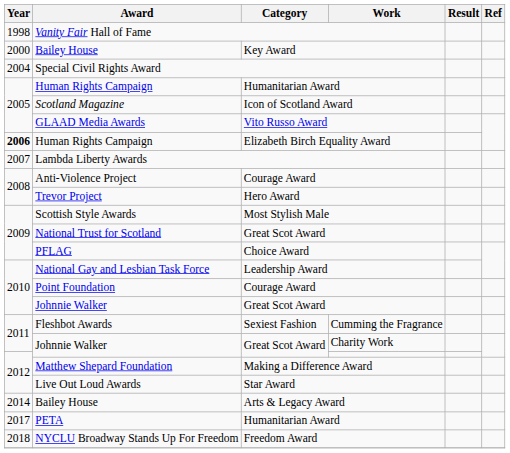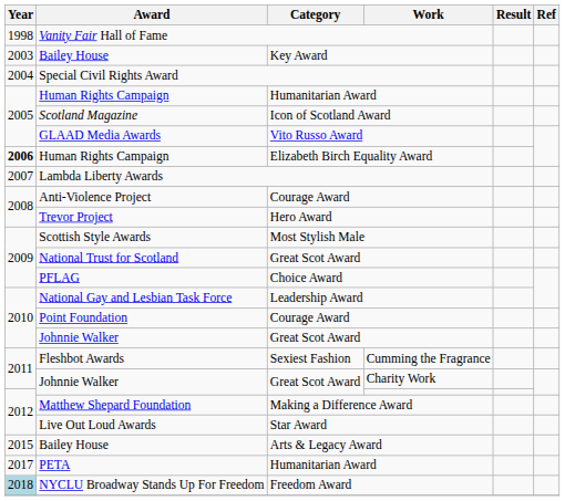Key Award | Year: 2000 -> 2003
Arts & Legacy Award | Year: 2014 -> 2015
Freedom Award | Year: no background -> lightblue background
